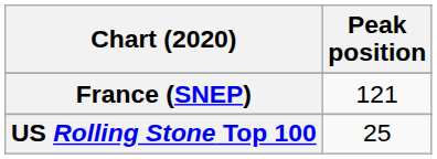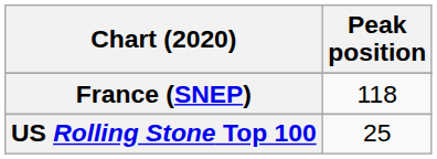France (SNEP) | Peak position: 121 -> 118
